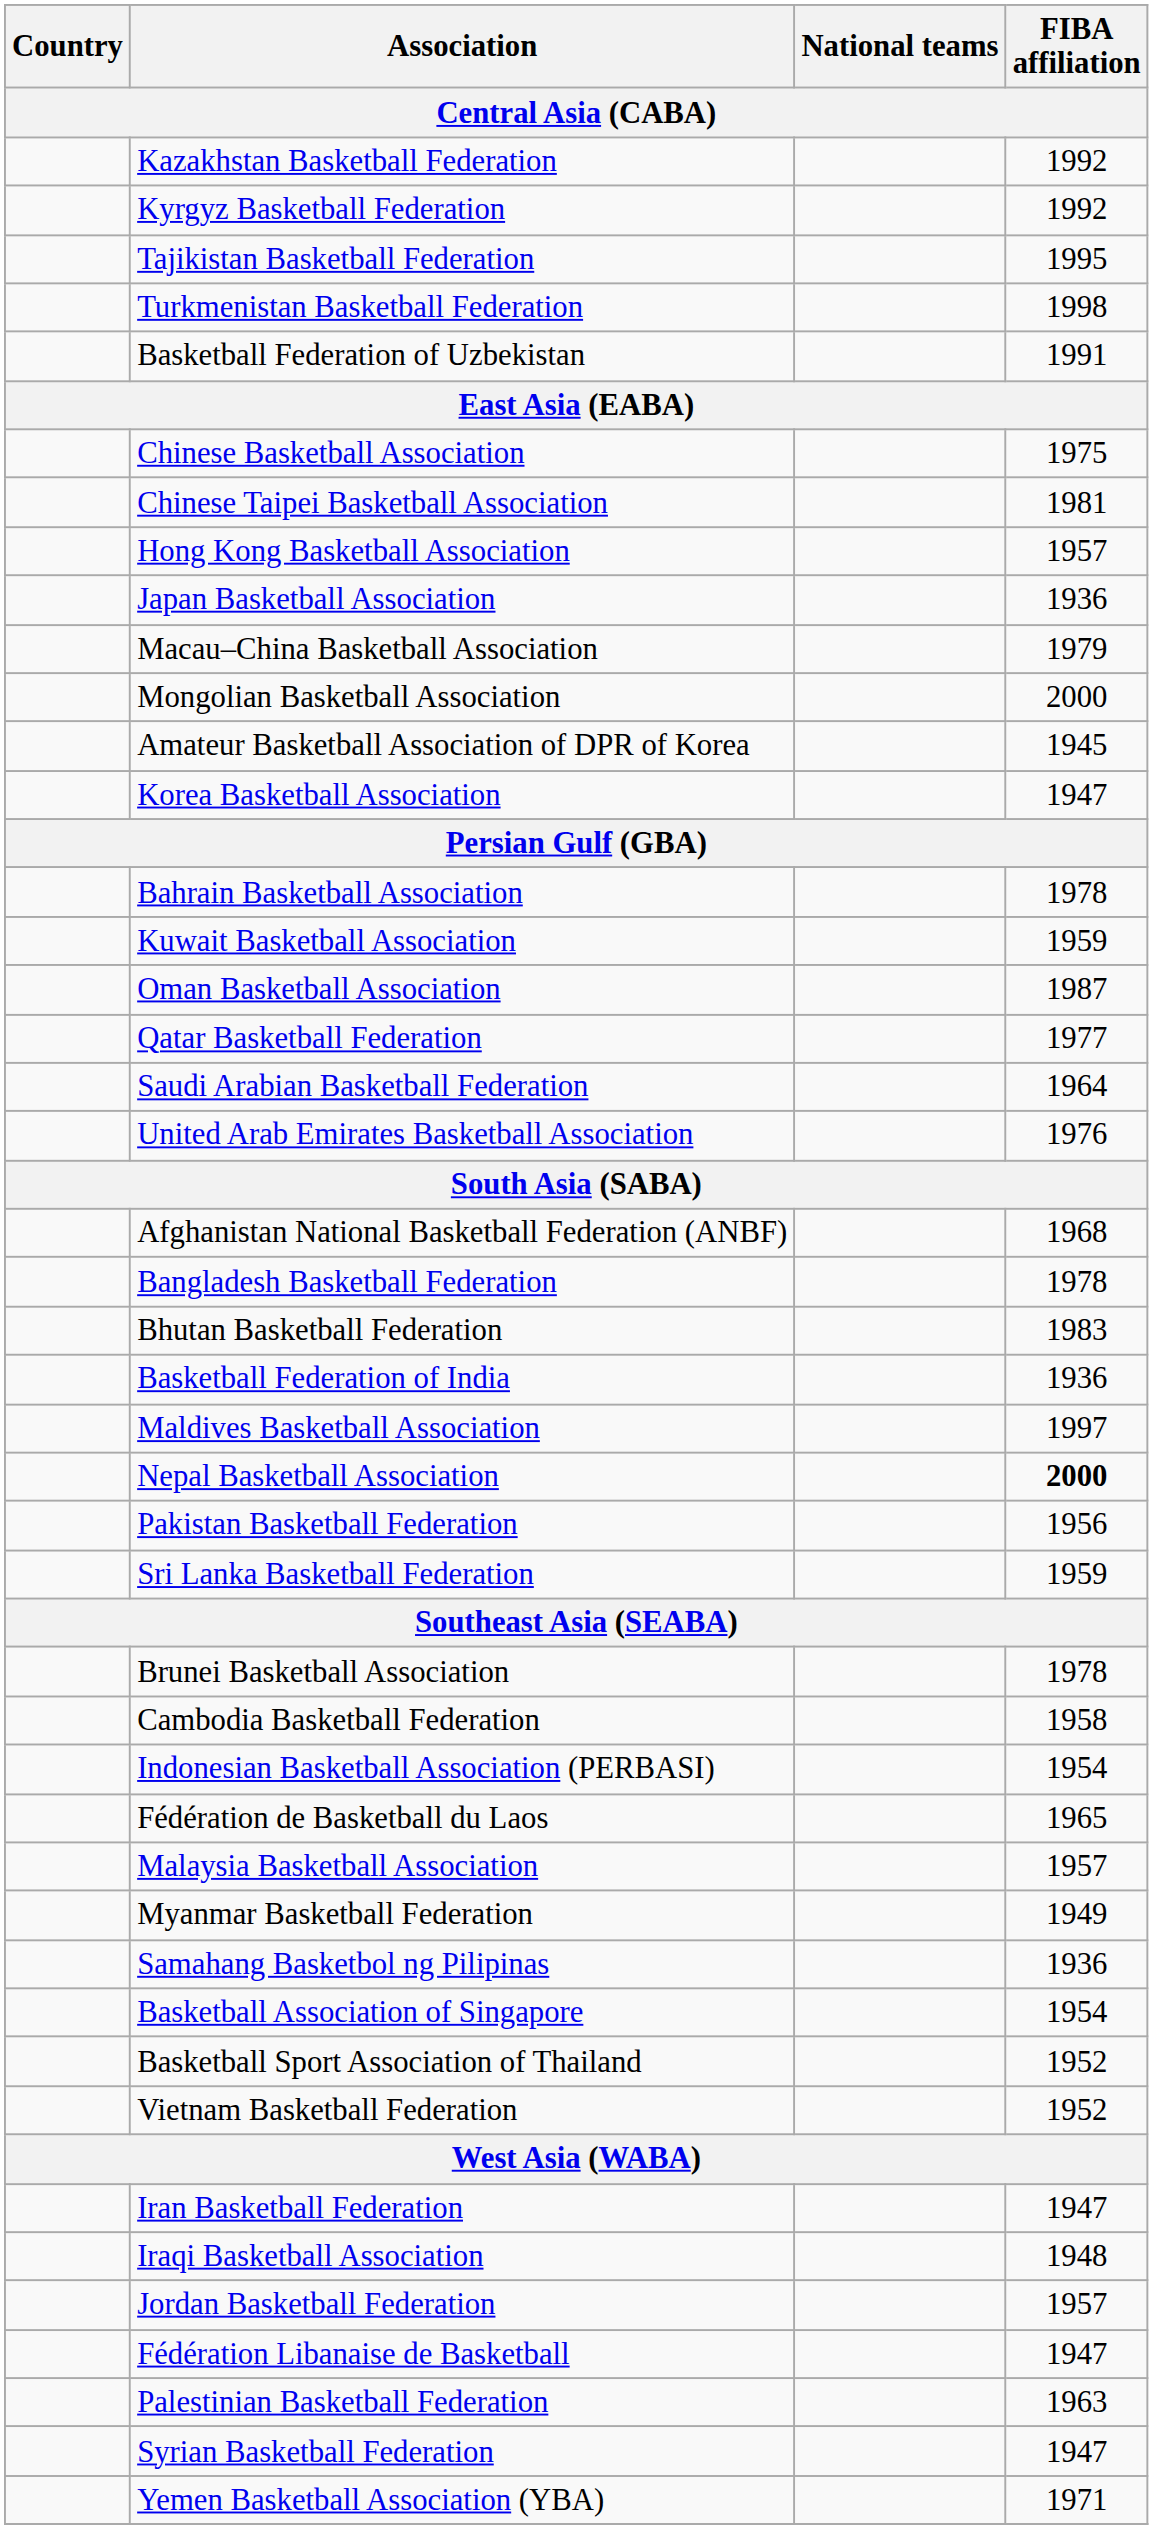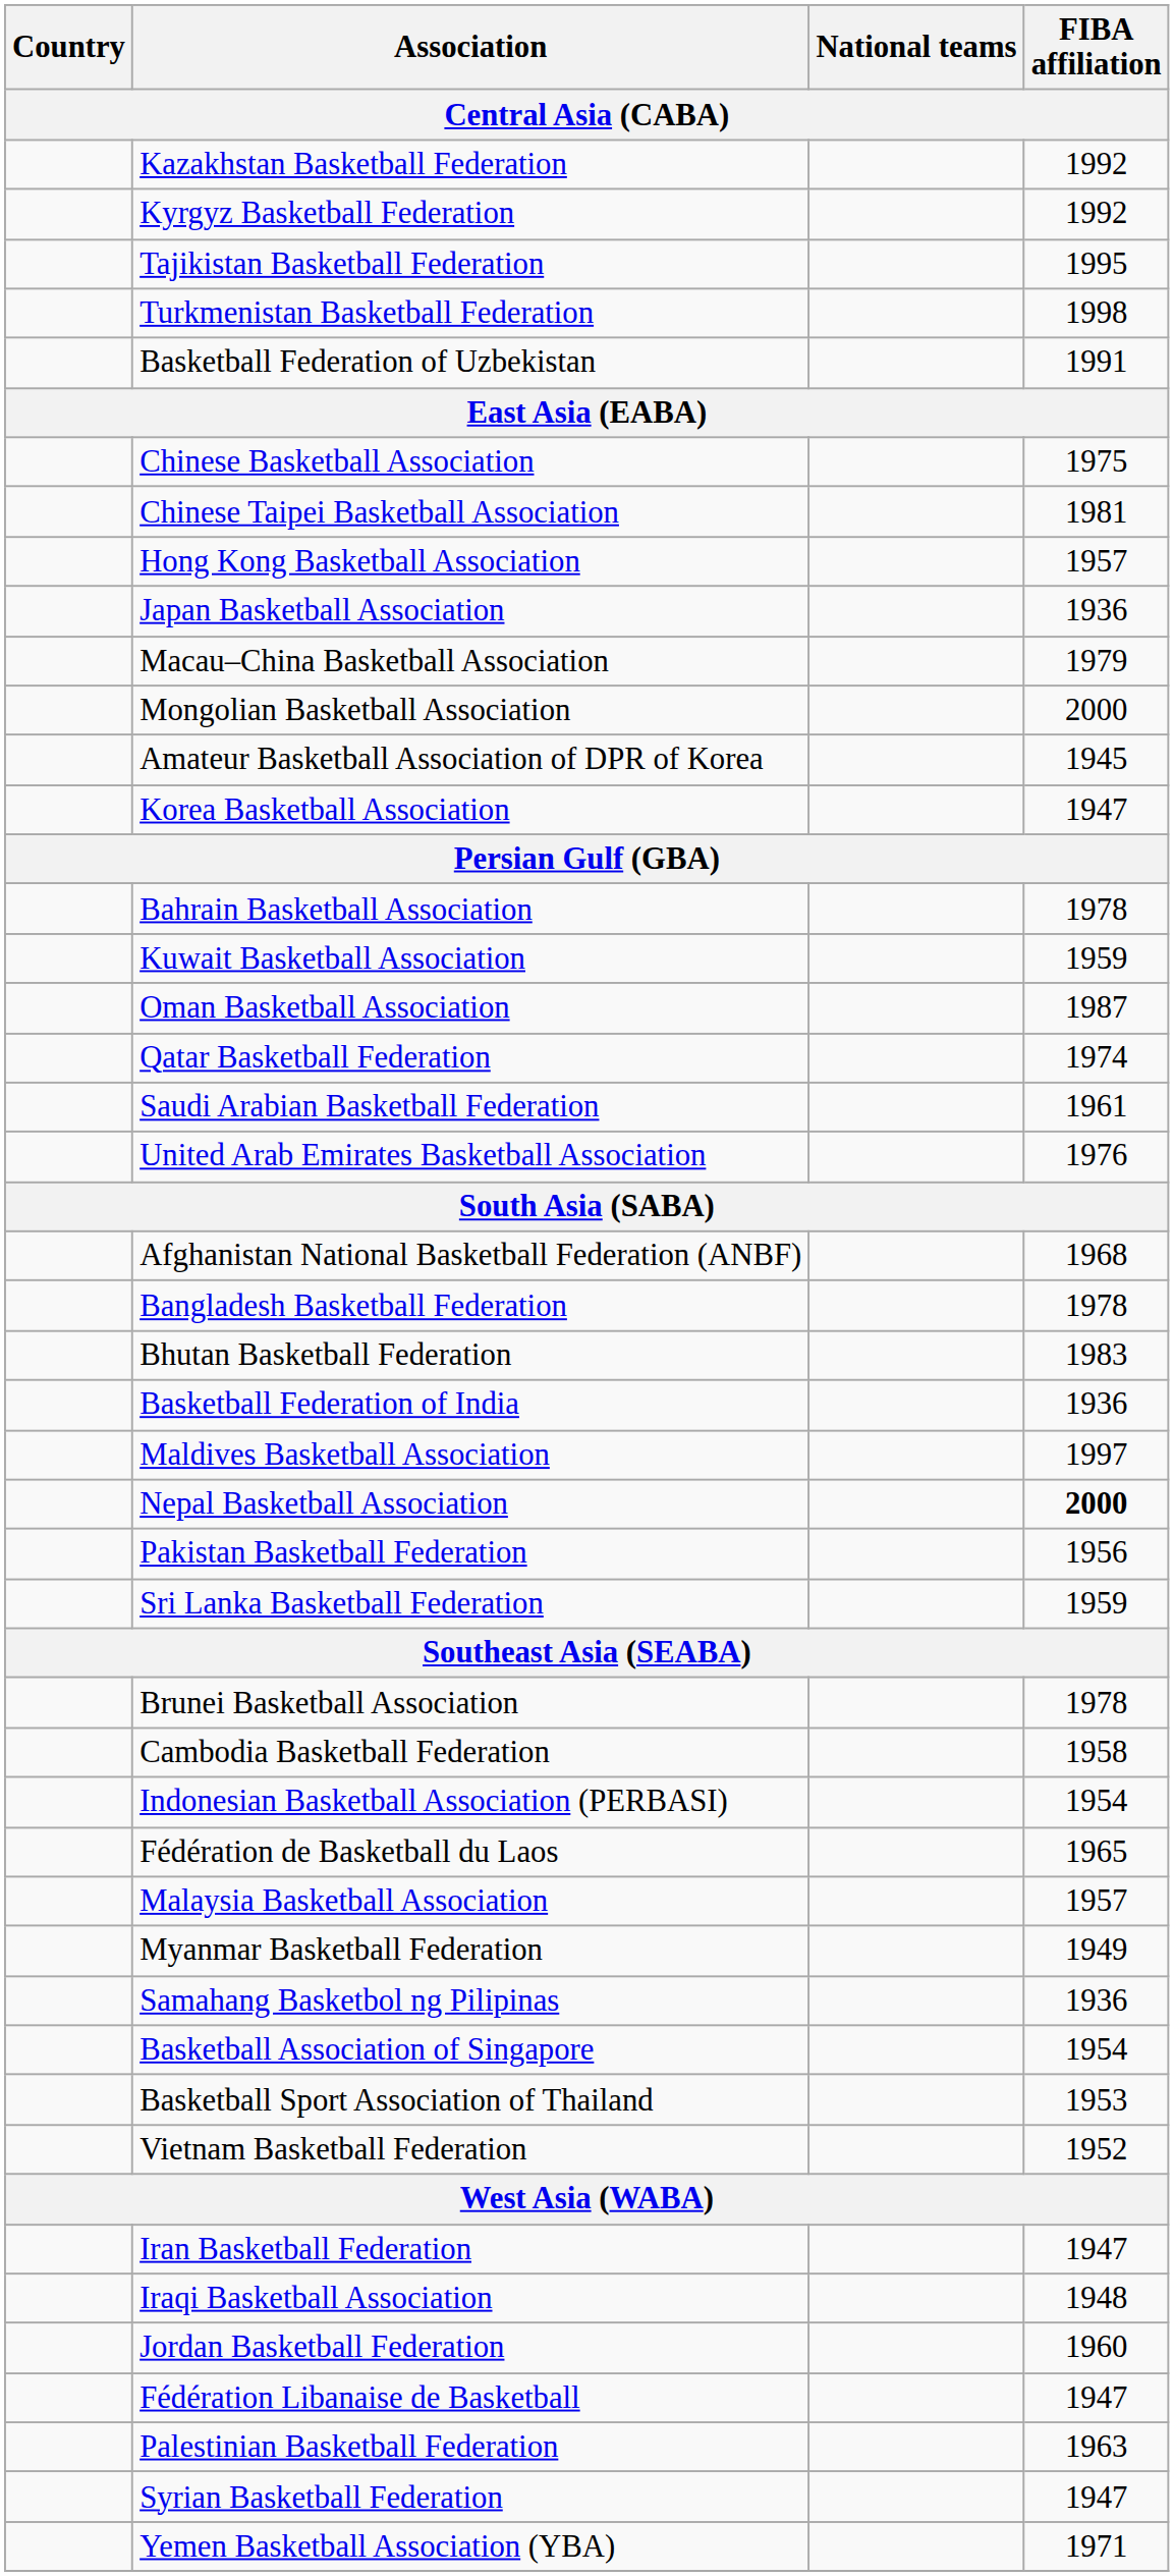Qatar Basketball Federation | FIBA affiliation: 1977 -> 1974
Saudi Arabian Basketball Federation | FIBA affiliation: 1964 -> 1961
Basketball Sport Association of Thailand | FIBA affiliation: 1952 -> 1953
Jordan Basketball Federation | FIBA affiliation: 1957 -> 1960
